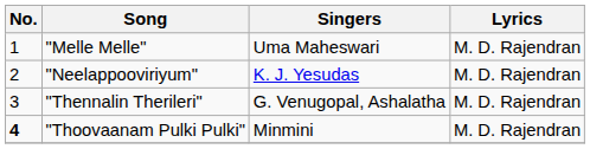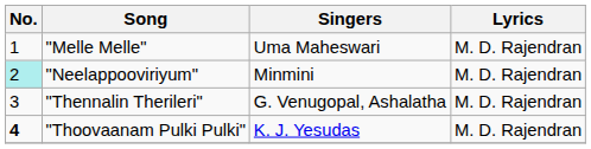"Neelappooviriyum" | No.: no background -> paleturquoise background
"Neelappooviriyum" | Singers: K. J. Yesudas -> Minmini
"Thoovaanam Pulki Pulki" | Singers: Minmini -> K. J. Yesudas
